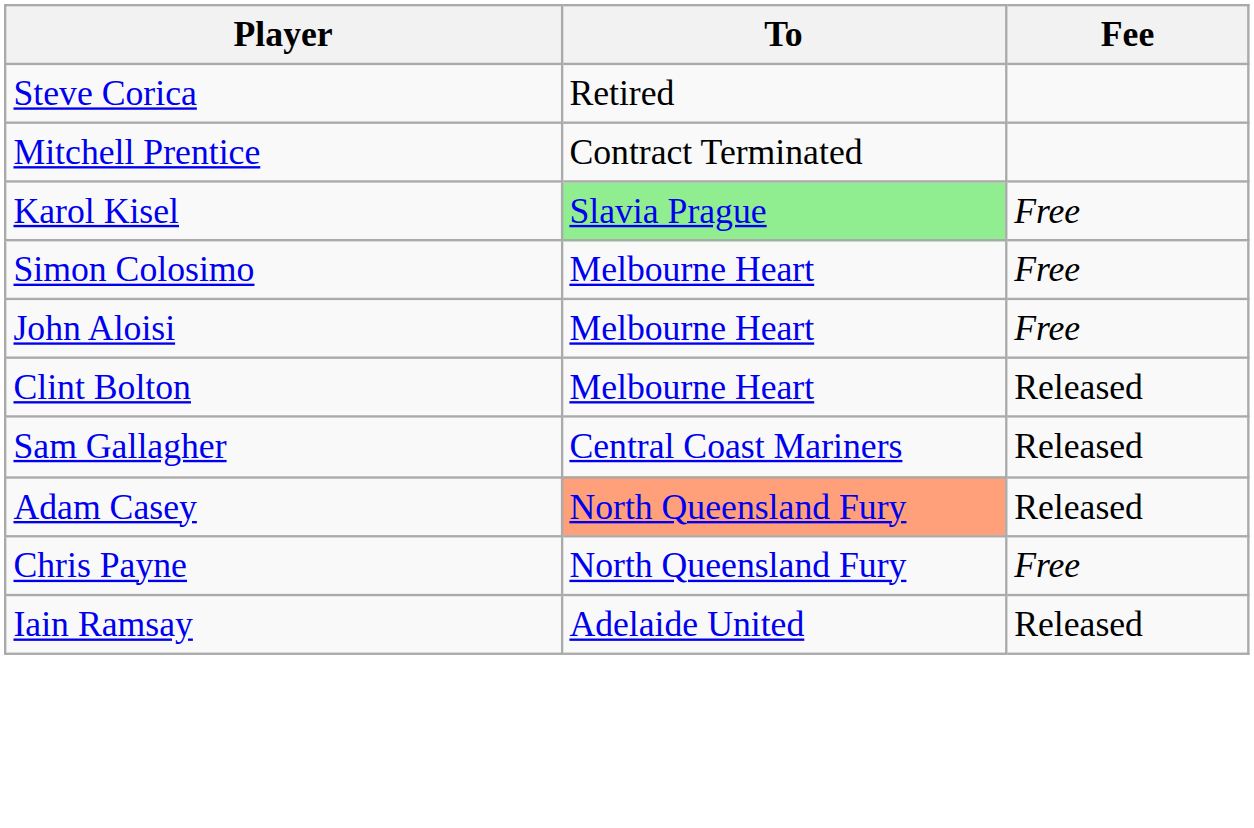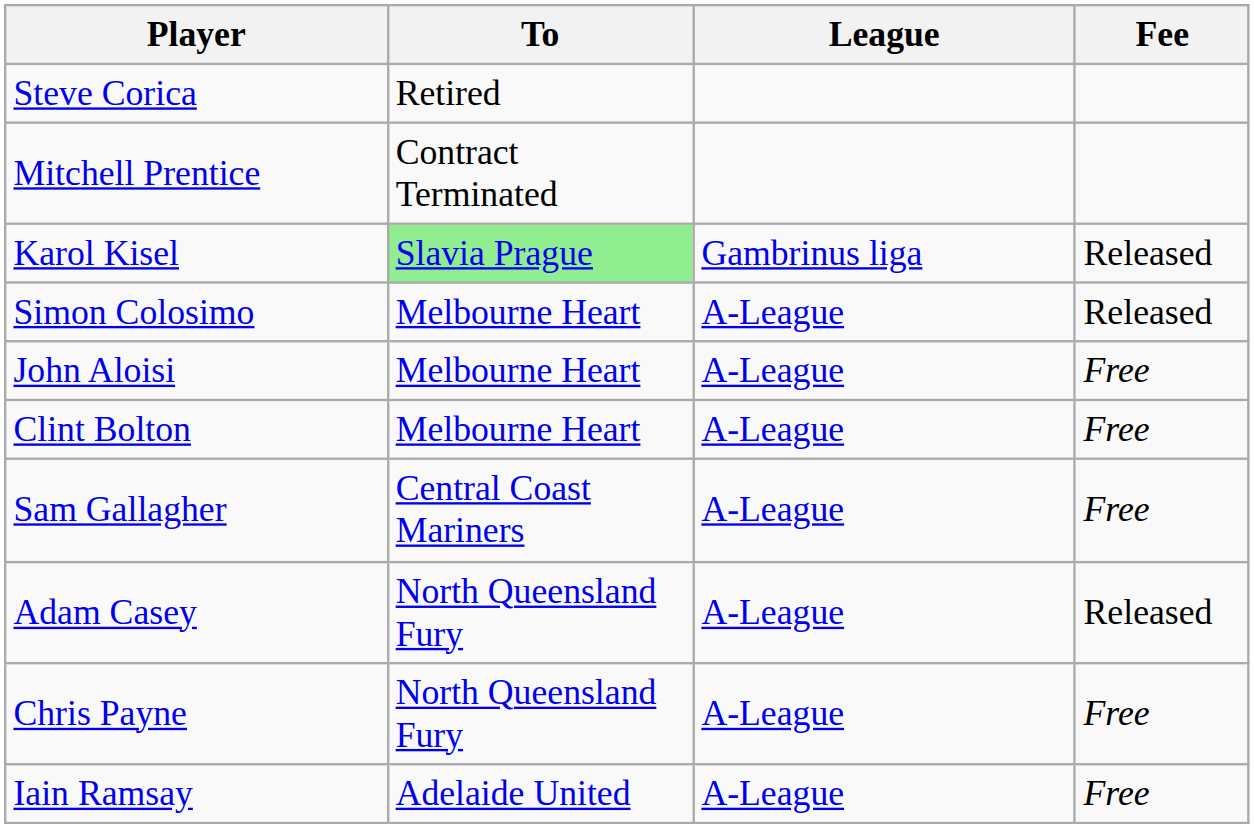+ column: League | Gambrinus liga | A-League | A-League | A-League | A-League | A-League | A-League | A-League
Karol Kisel | Fee: Free -> Released
Simon Colosimo | Fee: Free -> Released
Clint Bolton | Fee: Released -> Free
Sam Gallagher | Fee: Released -> Free
Adam Casey | To: lightsalmon background -> no background
Iain Ramsay | Fee: Released -> Free
